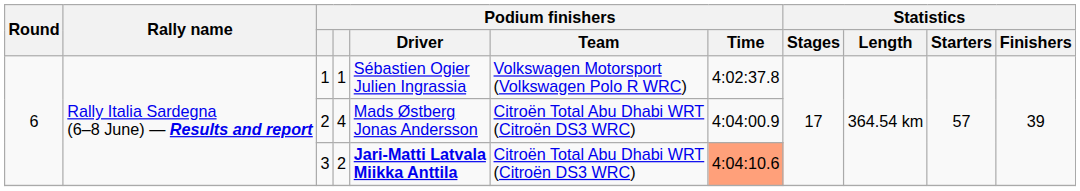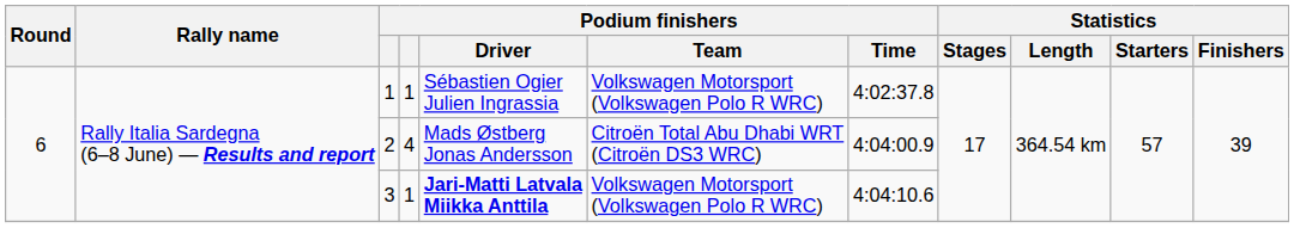3 | column 4: 2 -> 1
3 | Podium finishers / Team: Citroën Total Abu Dhabi WRT (Citroën DS3 WRC) -> Volkswagen Motorsport (Volkswagen Polo R WRC)
3 | Podium finishers / Time: lightsalmon background -> no background
